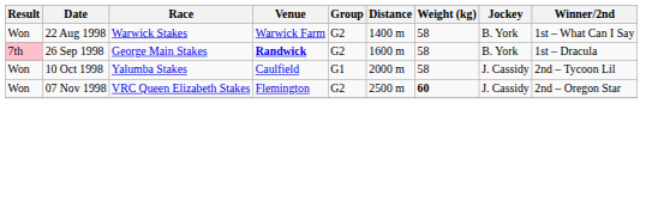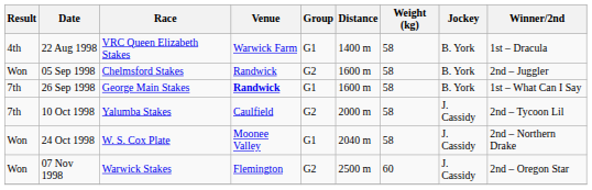22 Aug 1998 | Result: Won -> 4th
22 Aug 1998 | Race: Warwick Stakes -> VRC Queen Elizabeth Stakes
22 Aug 1998 | Group: G2 -> G1
22 Aug 1998 | Winner/2nd: 1st – What Can I Say -> 1st – Dracula
+ row: Won | 05 Sep 1998 | Chelmsford Stakes | Randwick | G2 | 1600 m | 58 | B. York | 2nd – Juggler
26 Sep 1998 | Result: pink background -> no background
26 Sep 1998 | Group: G2 -> G1
26 Sep 1998 | Winner/2nd: 1st – Dracula -> 1st – What Can I Say
10 Oct 1998 | Result: Won -> 7th
10 Oct 1998 | Group: G1 -> G2
+ row: Won | 24 Oct 1998 | W. S. Cox Plate | Moonee Valley | G1 | 2040 m | 58 | J. Cassidy | 2nd – Northern Drake
07 Nov 1998 | Race: VRC Queen Elizabeth Stakes -> Warwick Stakes
07 Nov 1998 | Weight (kg): bold -> normal
